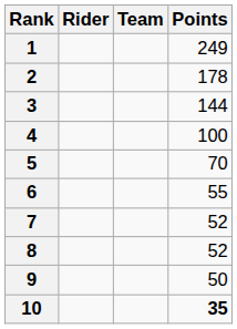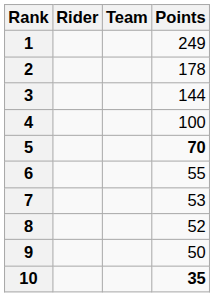5 | Points: normal -> bold
7 | Points: 52 -> 53
